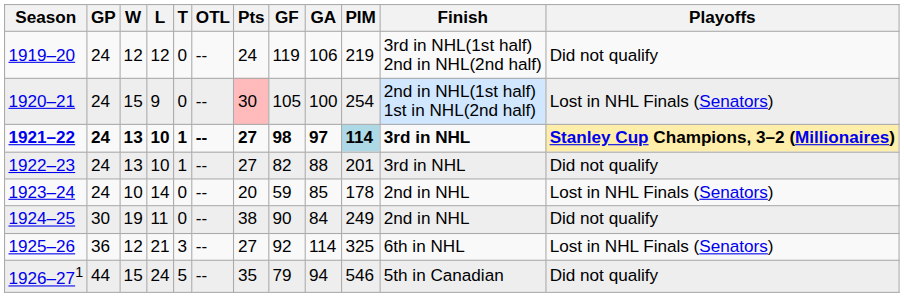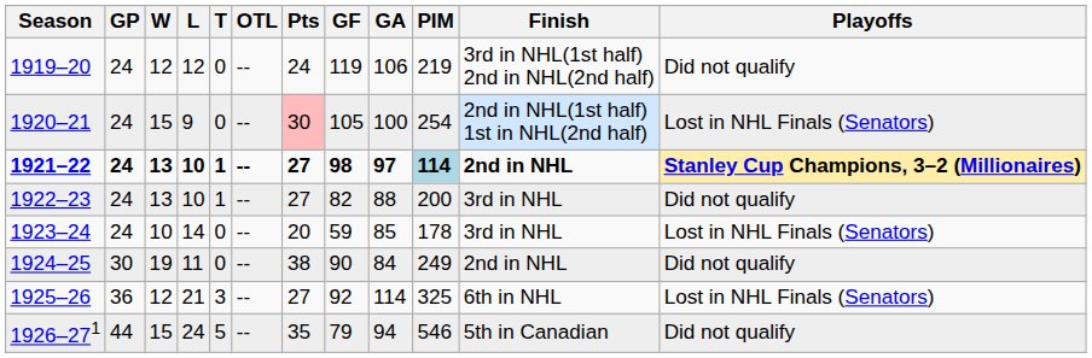1921–22 | Finish: 3rd in NHL -> 2nd in NHL
1922–23 | PIM: 201 -> 200
1923–24 | Finish: 2nd in NHL -> 3rd in NHL
